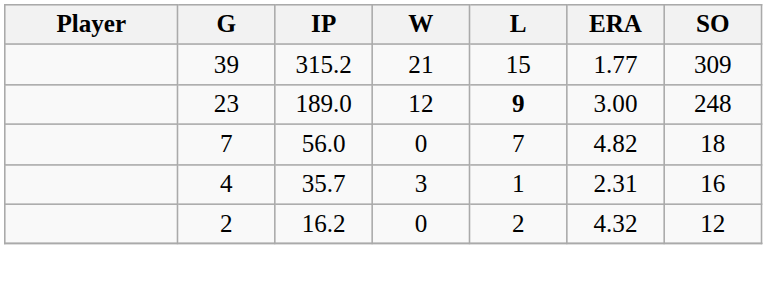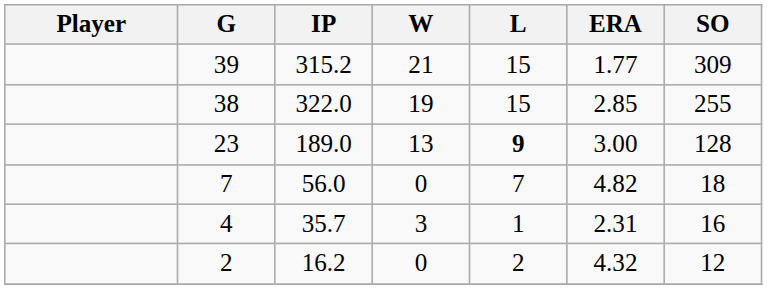+ row: 38 | 322.0 | 19 | 15 | 2.85 | 255
23 | W: 12 -> 13
23 | SO: 248 -> 128
